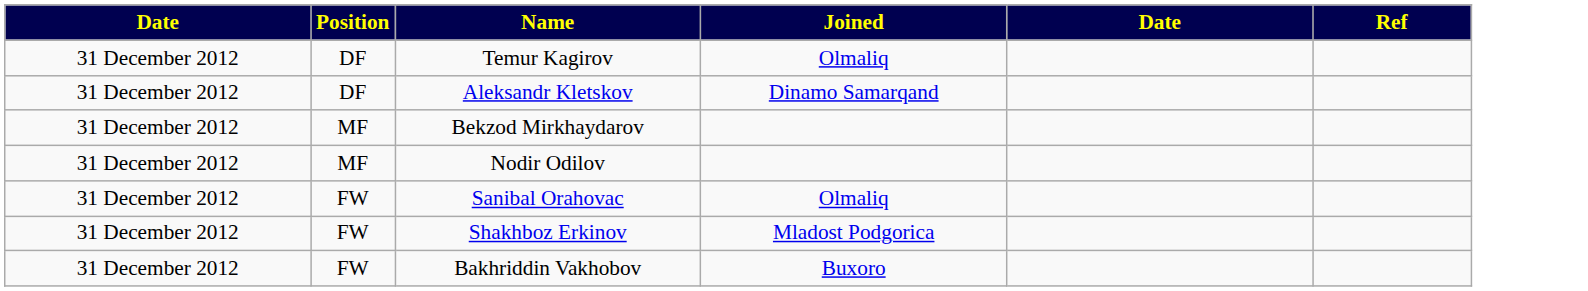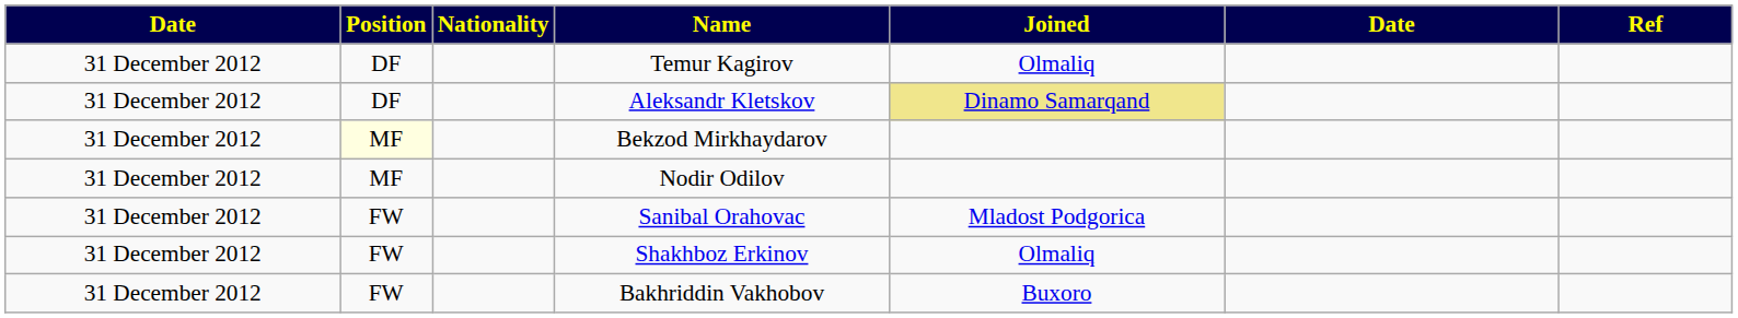+ column: Nationality
Aleksandr Kletskov | Joined: no background -> khaki background
Bekzod Mirkhaydarov | Position: no background -> lightyellow background
Sanibal Orahovac | Joined: Olmaliq -> Mladost Podgorica
Shakhboz Erkinov | Joined: Mladost Podgorica -> Olmaliq
